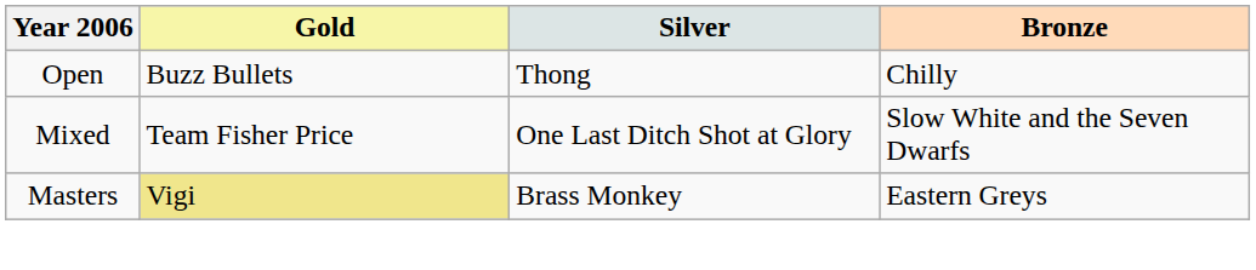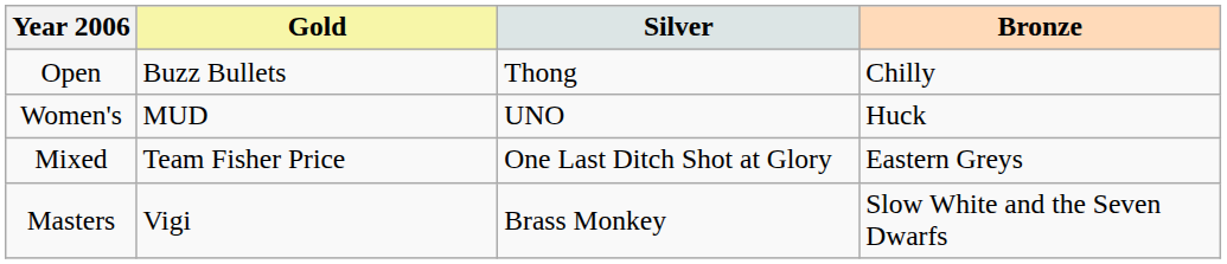+ row: Women's | MUD | UNO | Huck
Mixed | Bronze: Slow White and the Seven Dwarfs -> Eastern Greys
Masters | Gold: khaki background -> no background
Masters | Bronze: Eastern Greys -> Slow White and the Seven Dwarfs
